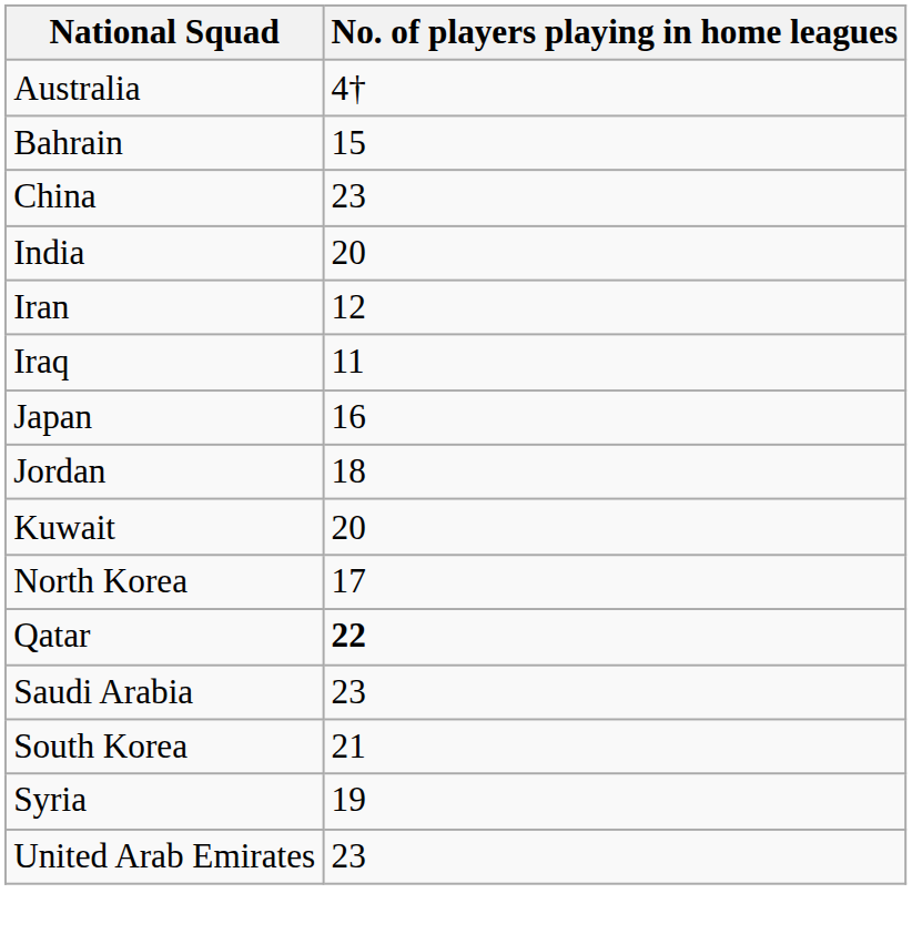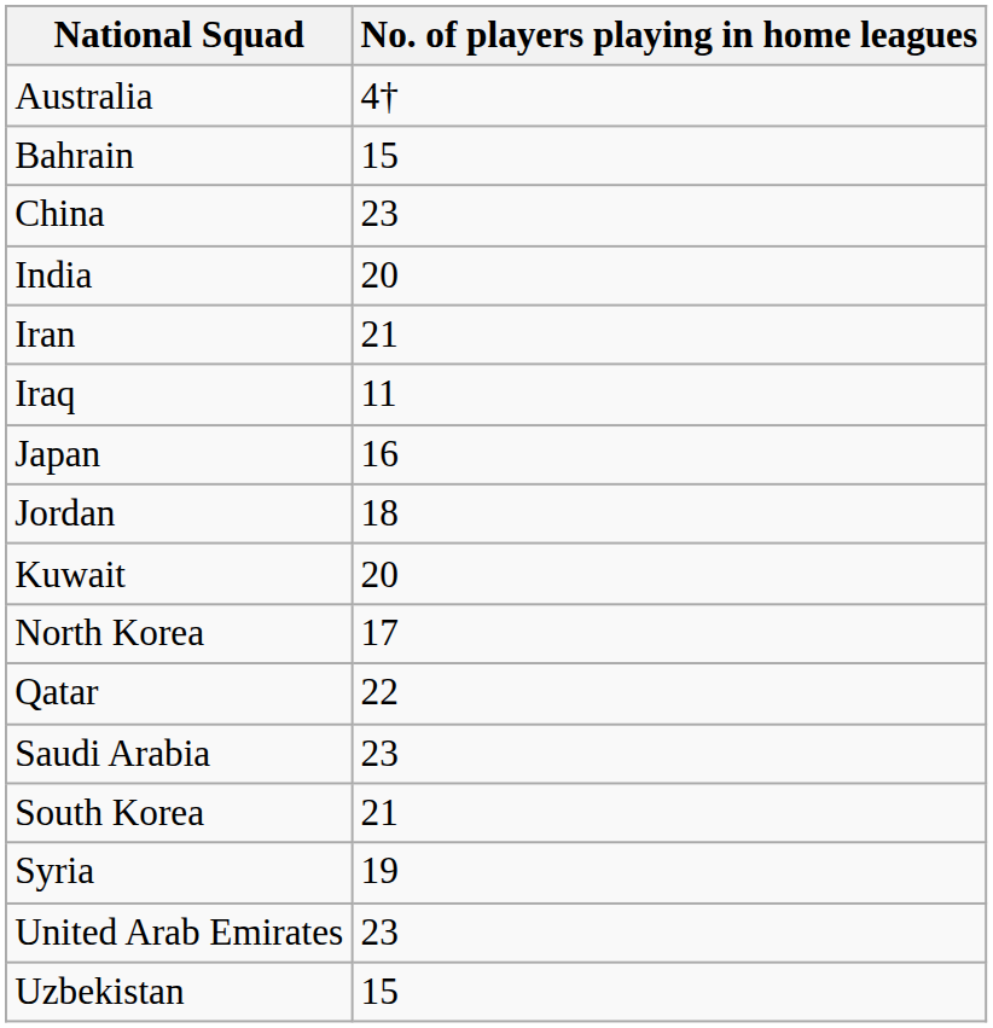Iran | No. of players playing in home leagues: 12 -> 21
Qatar | No. of players playing in home leagues: bold -> normal
+ row: Uzbekistan | 15
